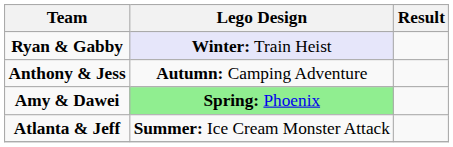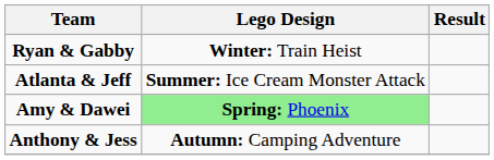Ryan & Gabby | Lego Design: lavender background -> no background
rows swapped: Anthony & Jess <-> Atlanta & Jeff
